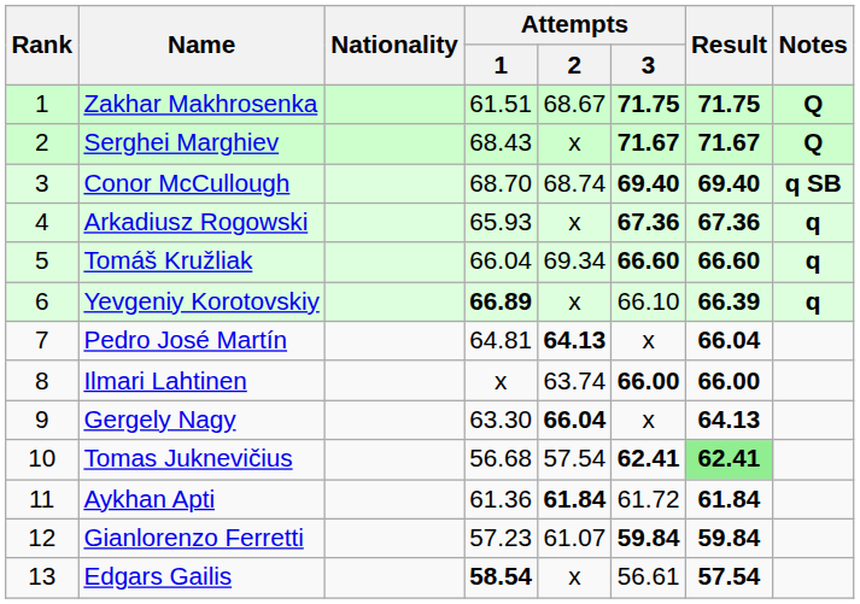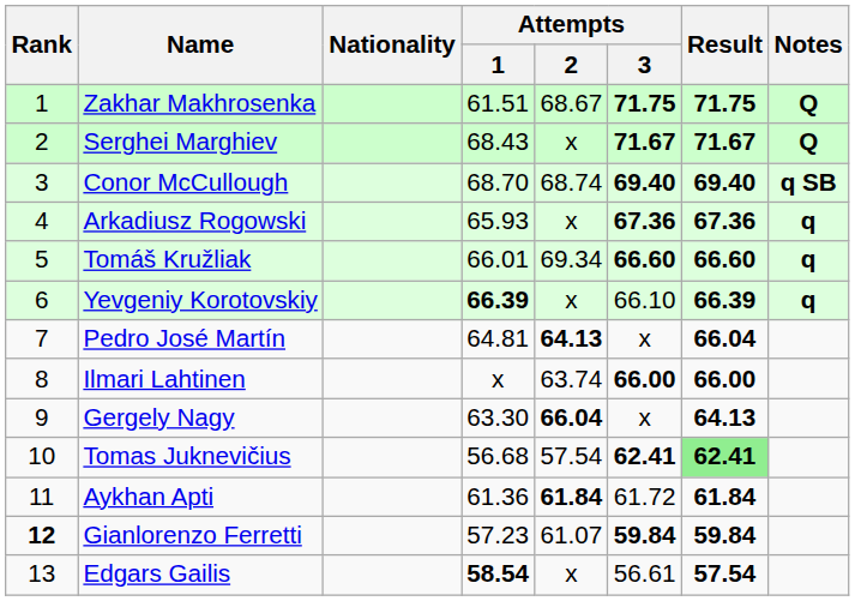Tomáš Kružliak | Attempts / 1: 66.04 -> 66.01
Yevgeniy Korotovskiy | Attempts / 1: 66.89 -> 66.39
Gianlorenzo Ferretti | Rank: normal -> bold
